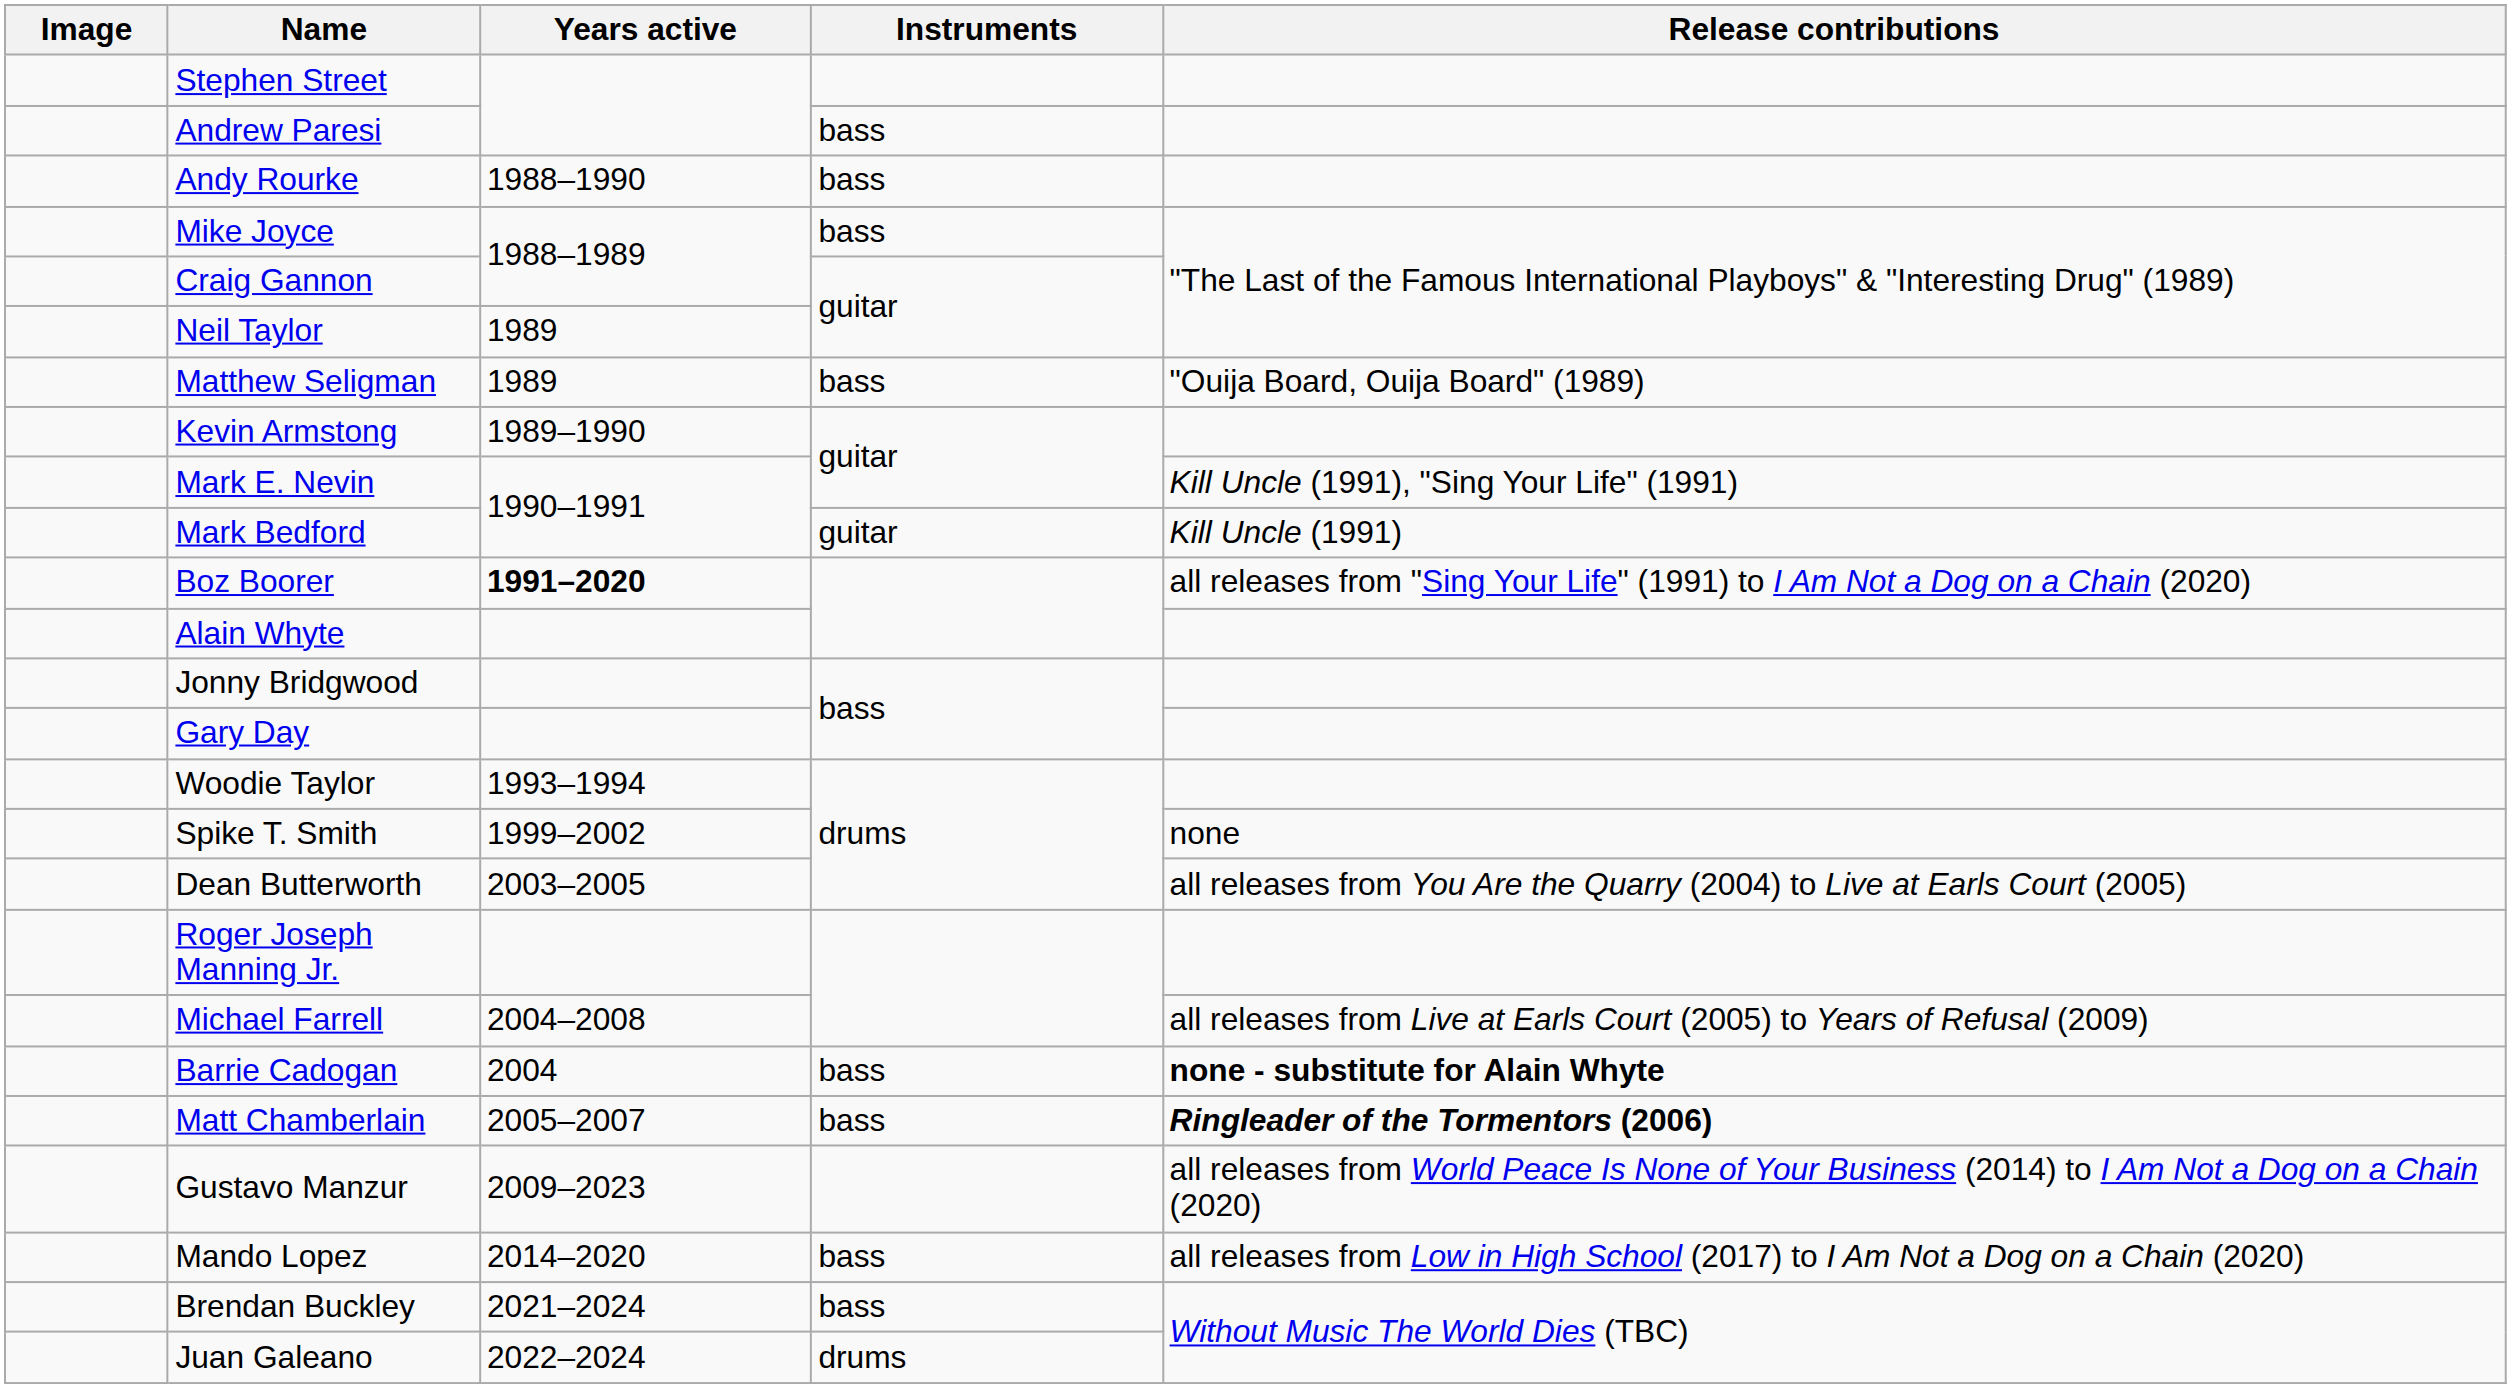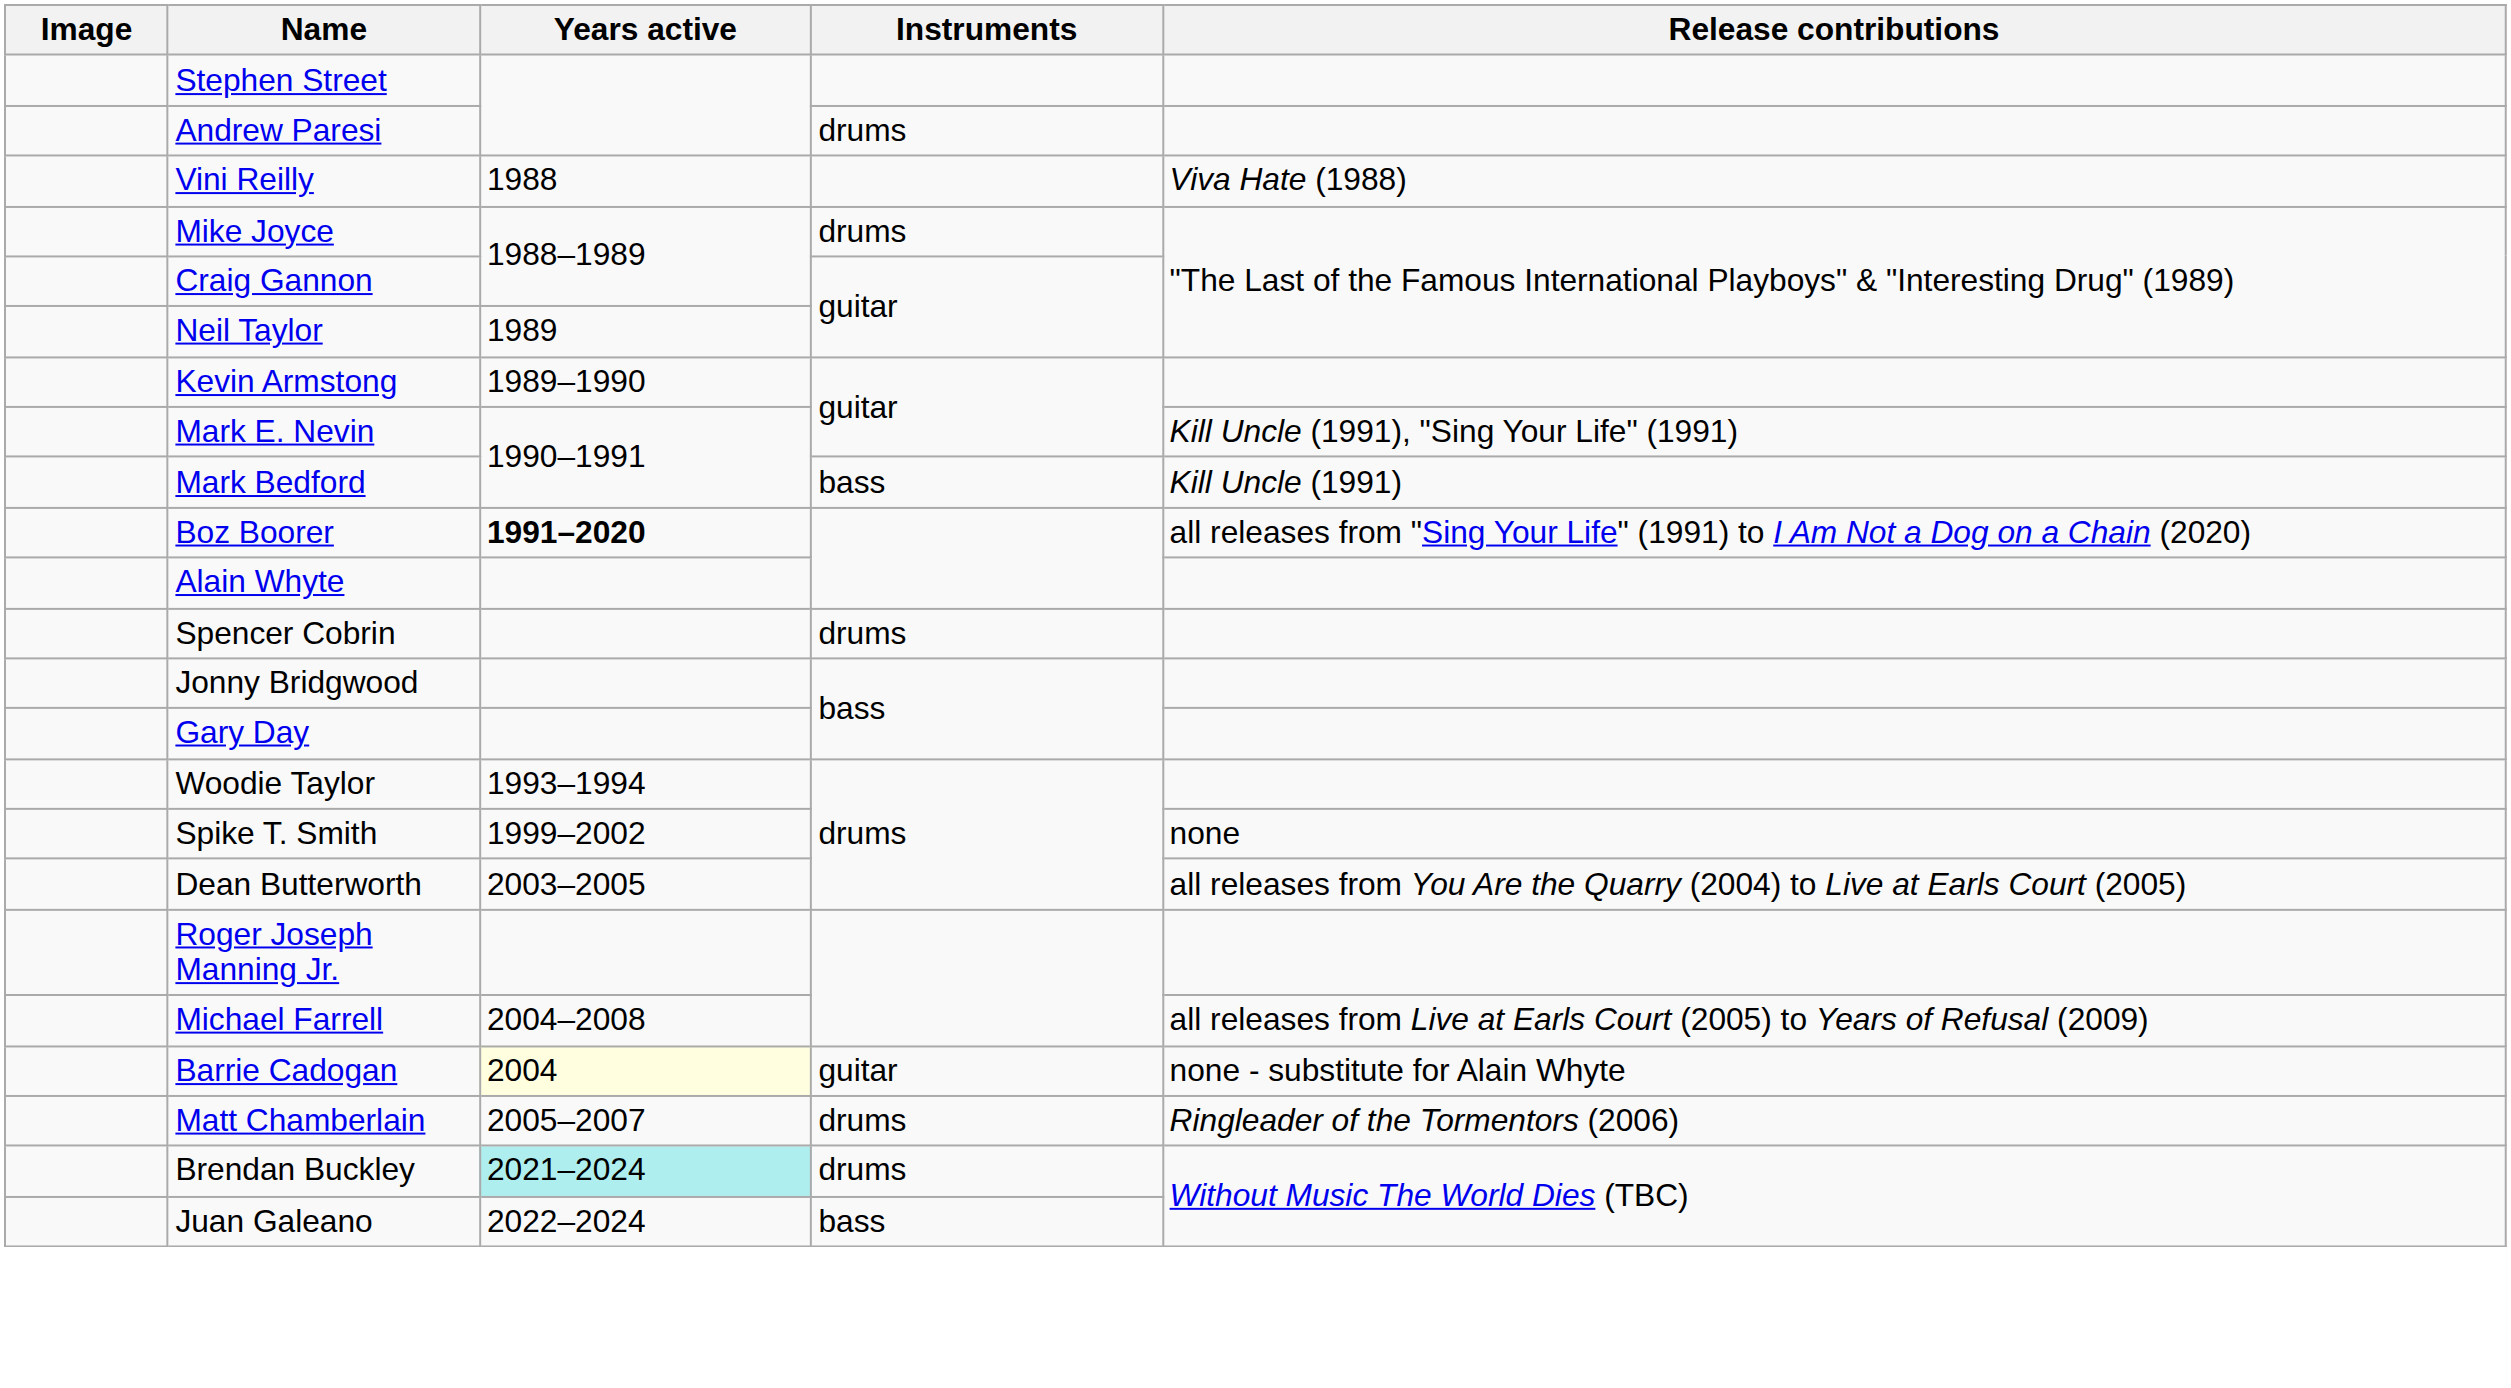Andrew Paresi | Instruments: bass -> drums
+ row: Vini Reilly | 1988 | Viva Hate (1988)
- row: Andy Rourke | 1988–1990 | bass
Mike Joyce | Instruments: bass -> drums
- row: Matthew Seligman | 1989 | bass | "Ouija Board, Ouija Board" (1989)
Mark Bedford | Instruments: guitar -> bass
+ row: Spencer Cobrin | drums
Barrie Cadogan | Years active: no background -> lightyellow background
Barrie Cadogan | Instruments: bass -> guitar
Barrie Cadogan | Release contributions: bold -> normal
Matt Chamberlain | Instruments: bass -> drums
Matt Chamberlain | Release contributions: bold -> normal
- row: Gustavo Manzur | 2009–2023 | all releases from World Peace Is None of Your Business (2014) to I Am Not a Dog on a Chain (2020)
- row: Mando Lopez | 2014–2020 | bass | all releases from Low in High School (2017) to I Am Not a Dog on a Chain (2020)
Brendan Buckley | Years active: no background -> paleturquoise background
Brendan Buckley | Instruments: bass -> drums
Juan Galeano | Instruments: drums -> bass
